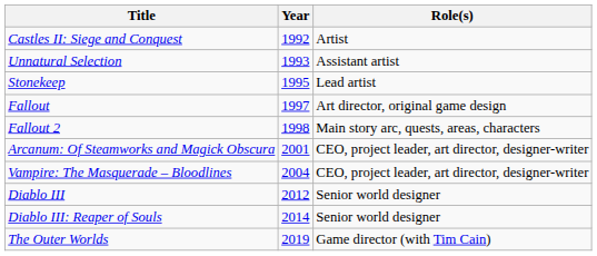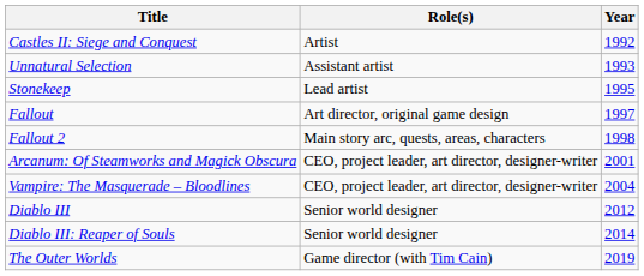columns swapped: Year <-> Role(s)
